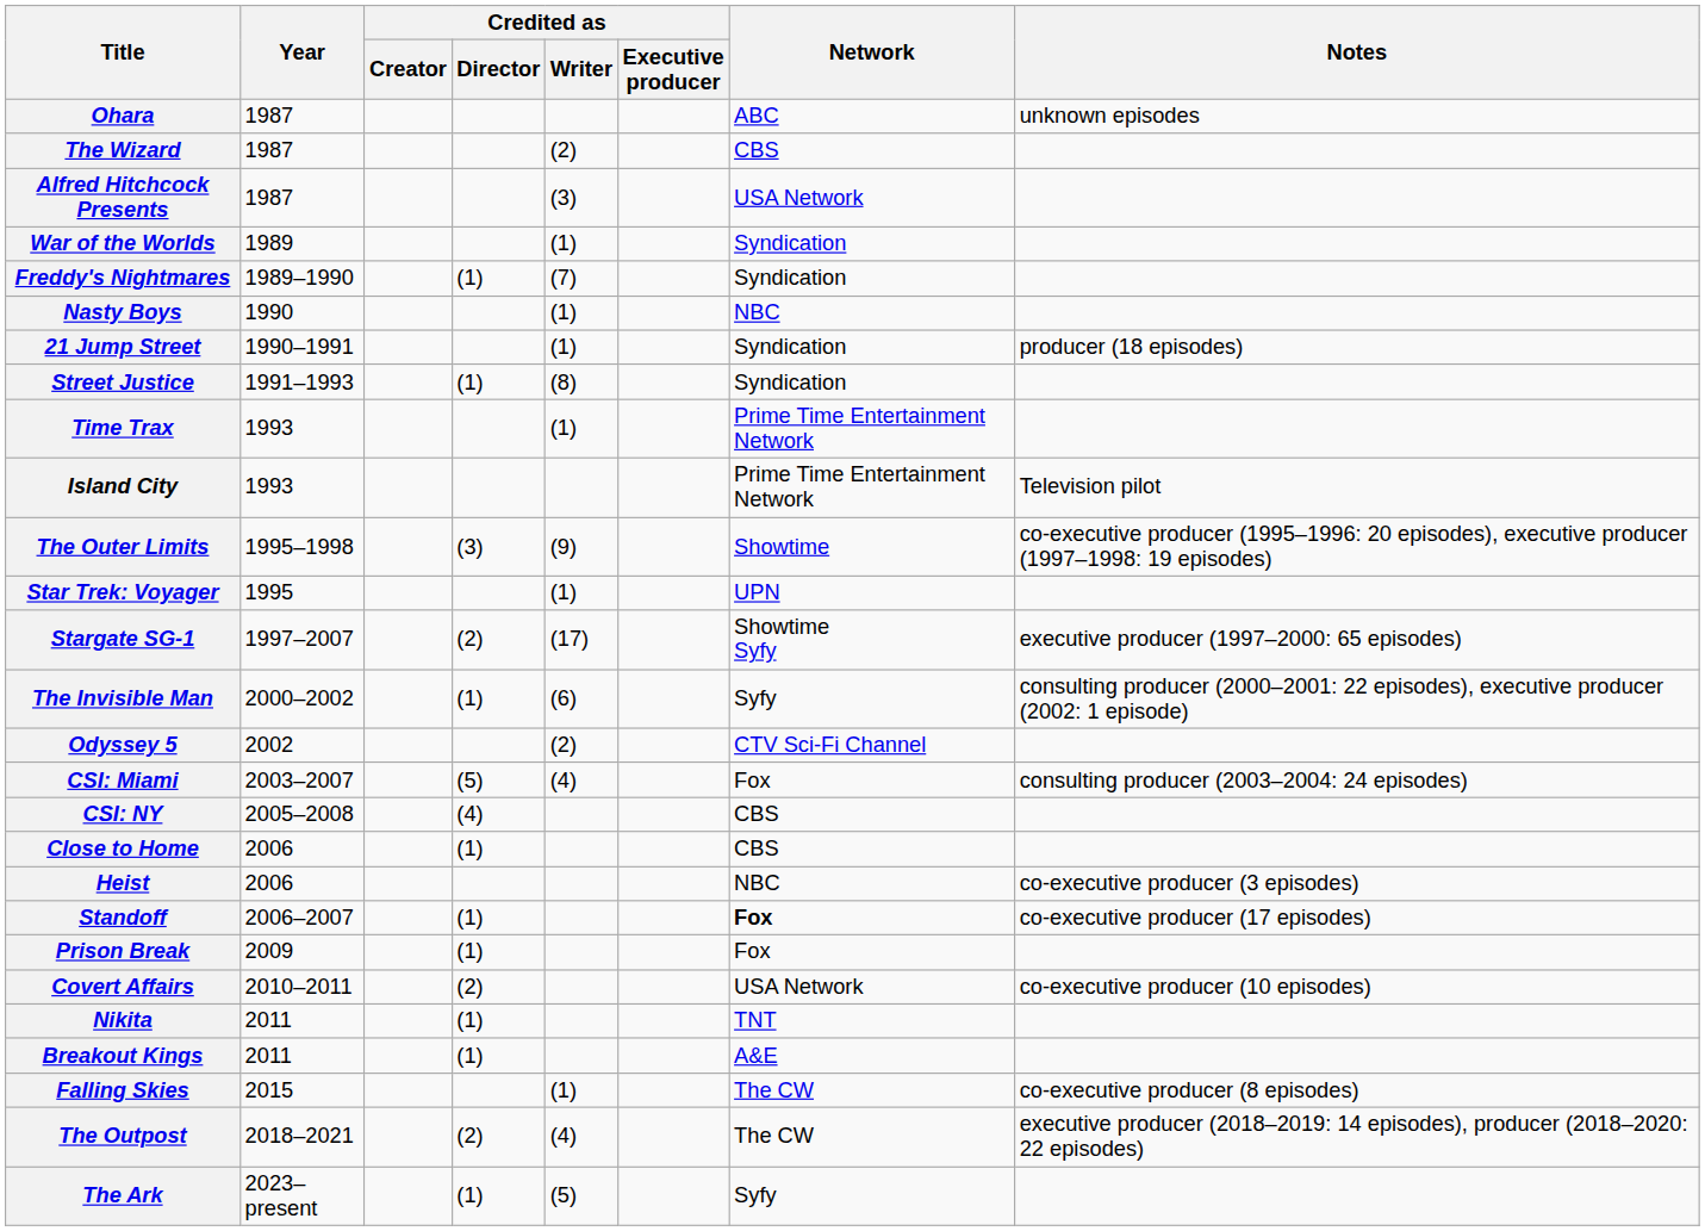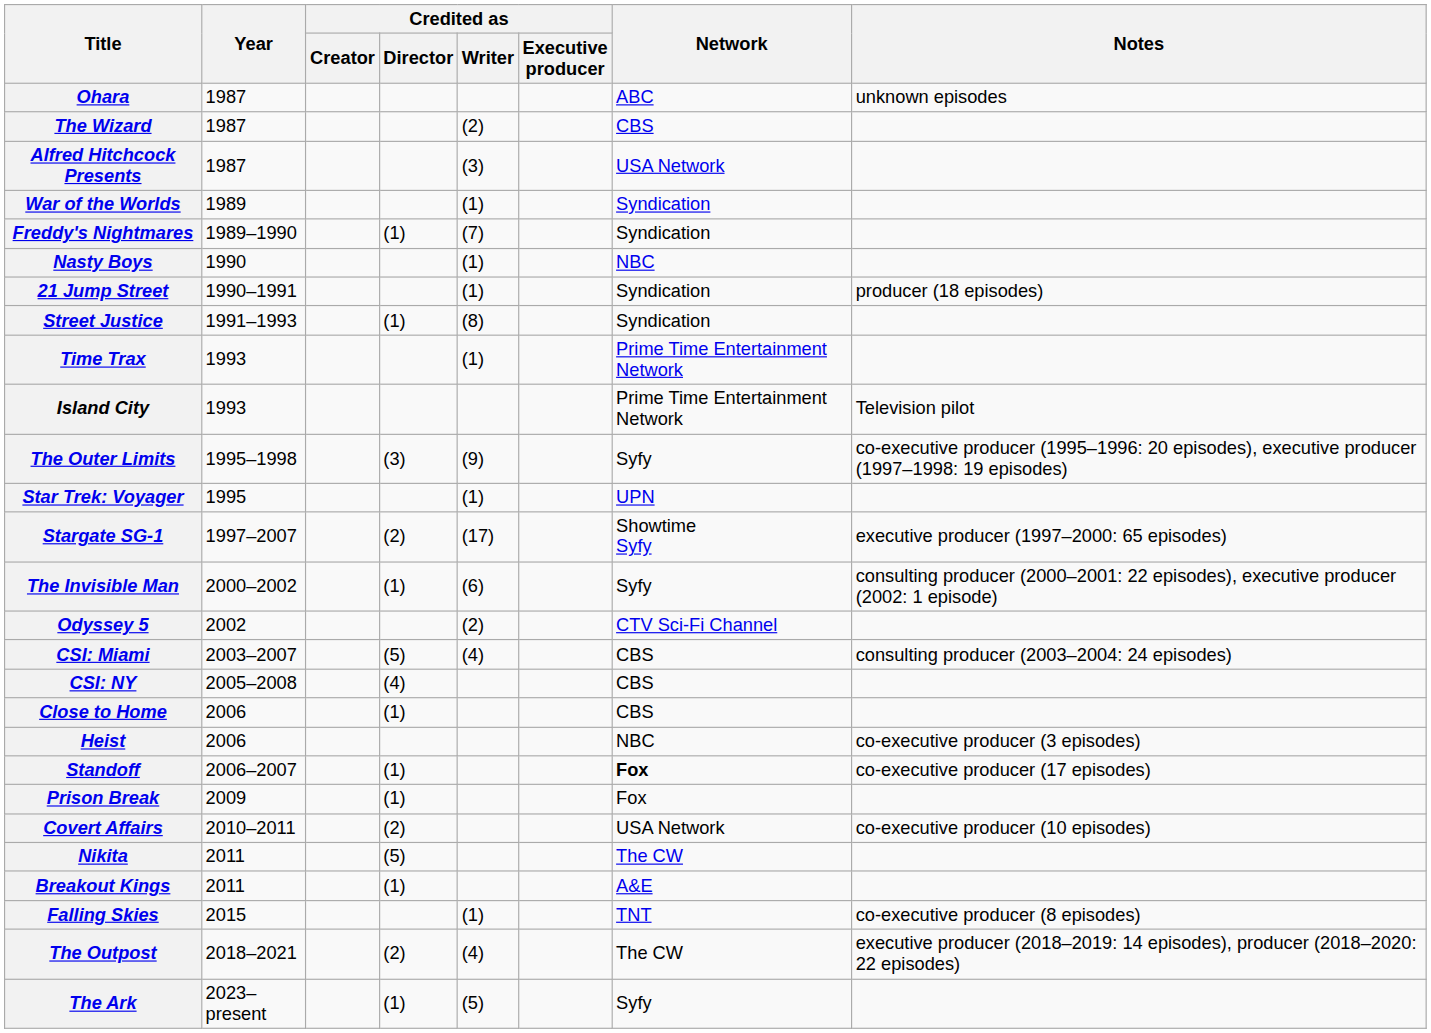The Outer Limits | Network: Showtime -> Syfy
CSI: Miami | Network: Fox -> CBS
Nikita | Credited as / Director: (1) -> (5)
Nikita | Network: TNT -> The CW
Falling Skies | Network: The CW -> TNT
